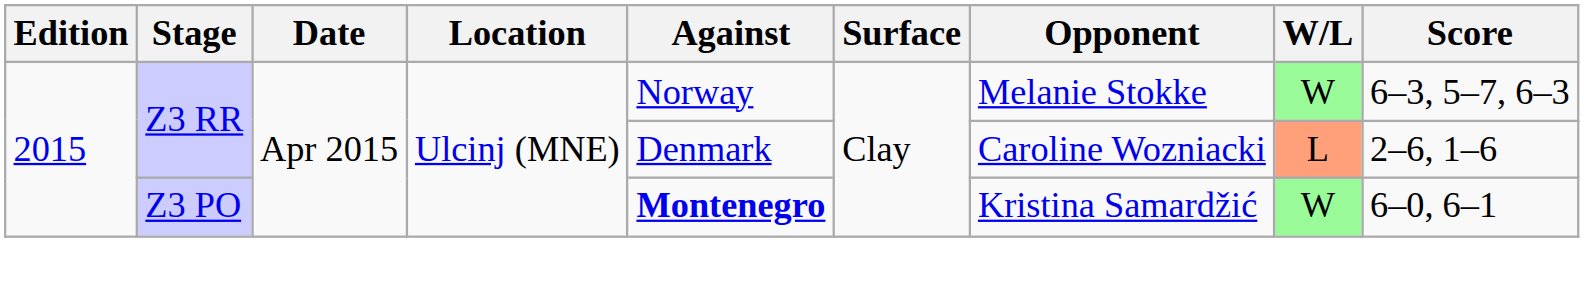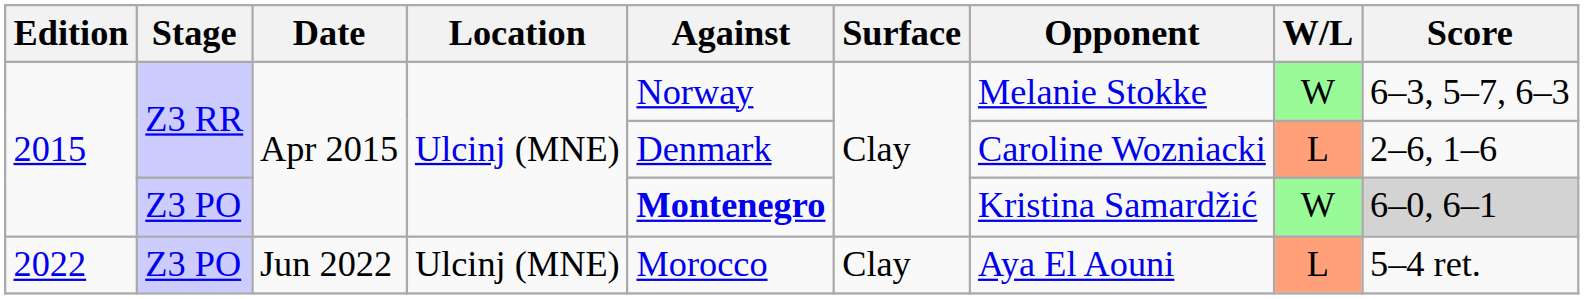2015 / Z3 PO | Score: no background -> lightgrey background
+ row: 2022 | Z3 PO | Jun 2022 | Ulcinj (MNE) | Morocco | Clay | Aya El Aouni | L | 5–4 ret.
